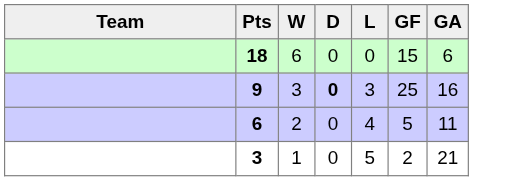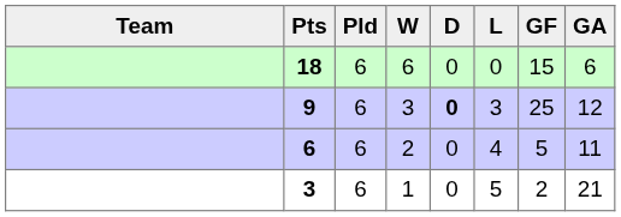+ column: Pld | 6 | 6 | 6 | 6
9 | GA: 16 -> 12
